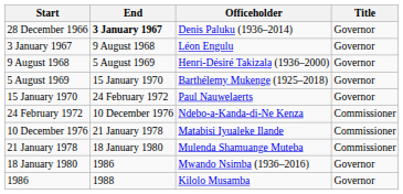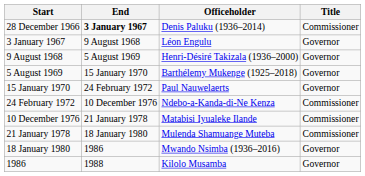28 December 1966 | Title: Governor -> Commissioner
